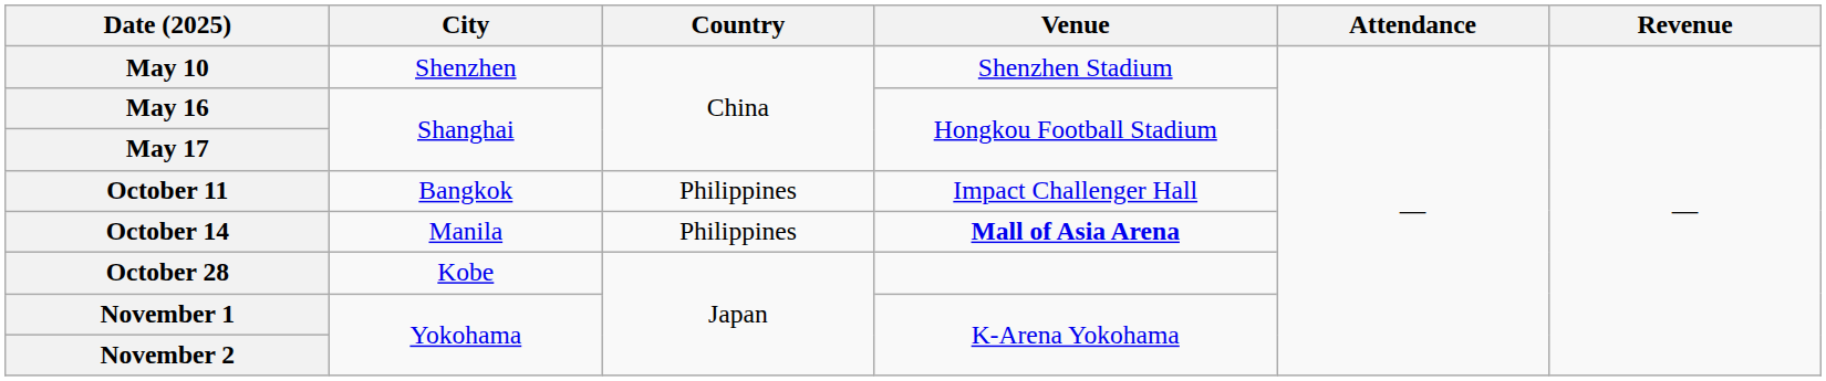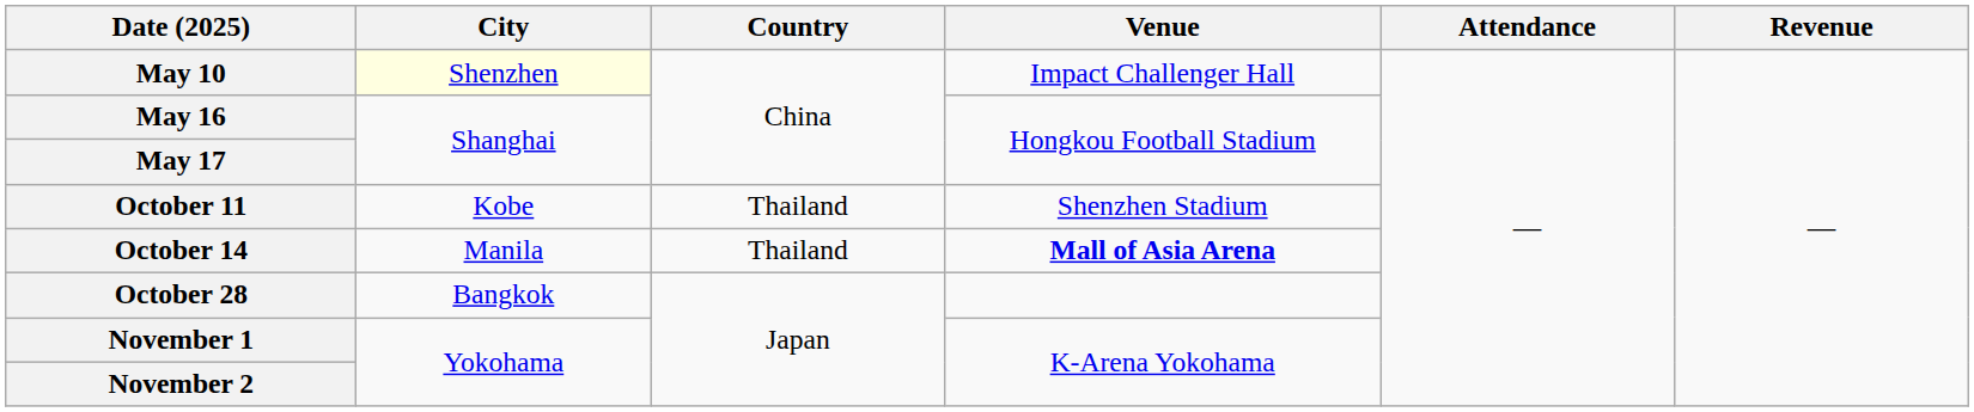May 10 | City: no background -> lightyellow background
May 10 | Venue: Shenzhen Stadium -> Impact Challenger Hall
October 11 | City: Bangkok -> Kobe
October 11 | Country: Philippines -> Thailand
October 11 | Venue: Impact Challenger Hall -> Shenzhen Stadium
October 14 | Country: Philippines -> Thailand
October 28 | City: Kobe -> Bangkok
